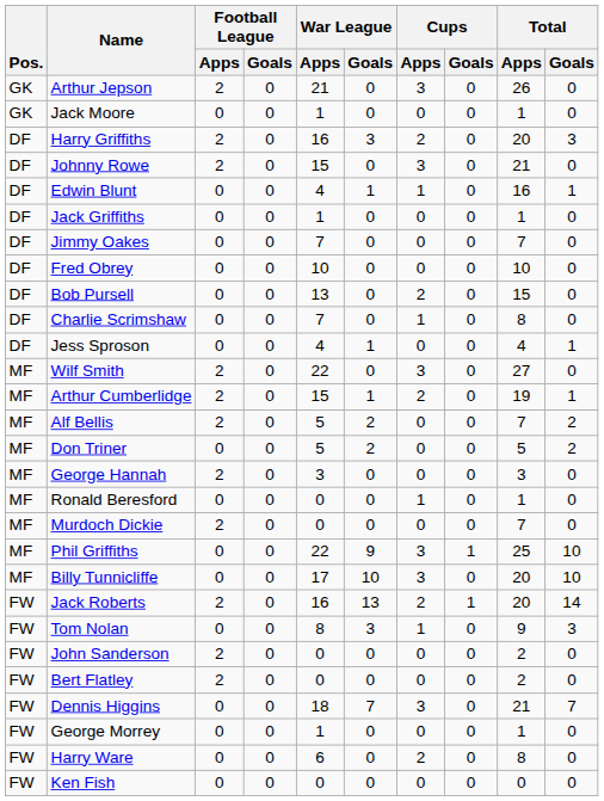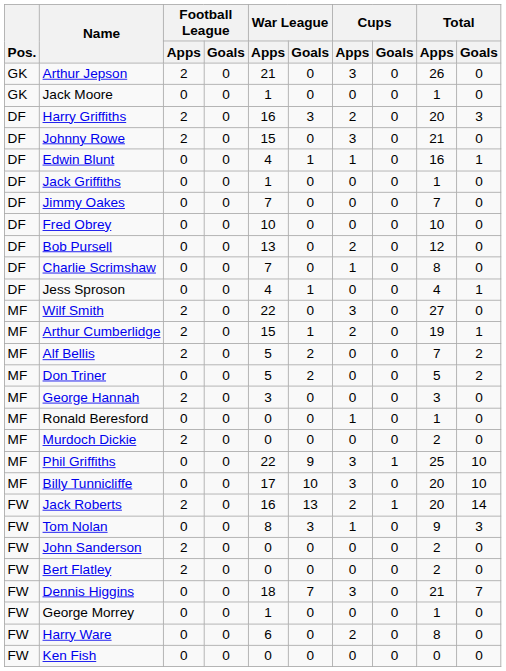Bob Pursell | Total / Apps: 15 -> 12
Murdoch Dickie | Total / Apps: 7 -> 2
